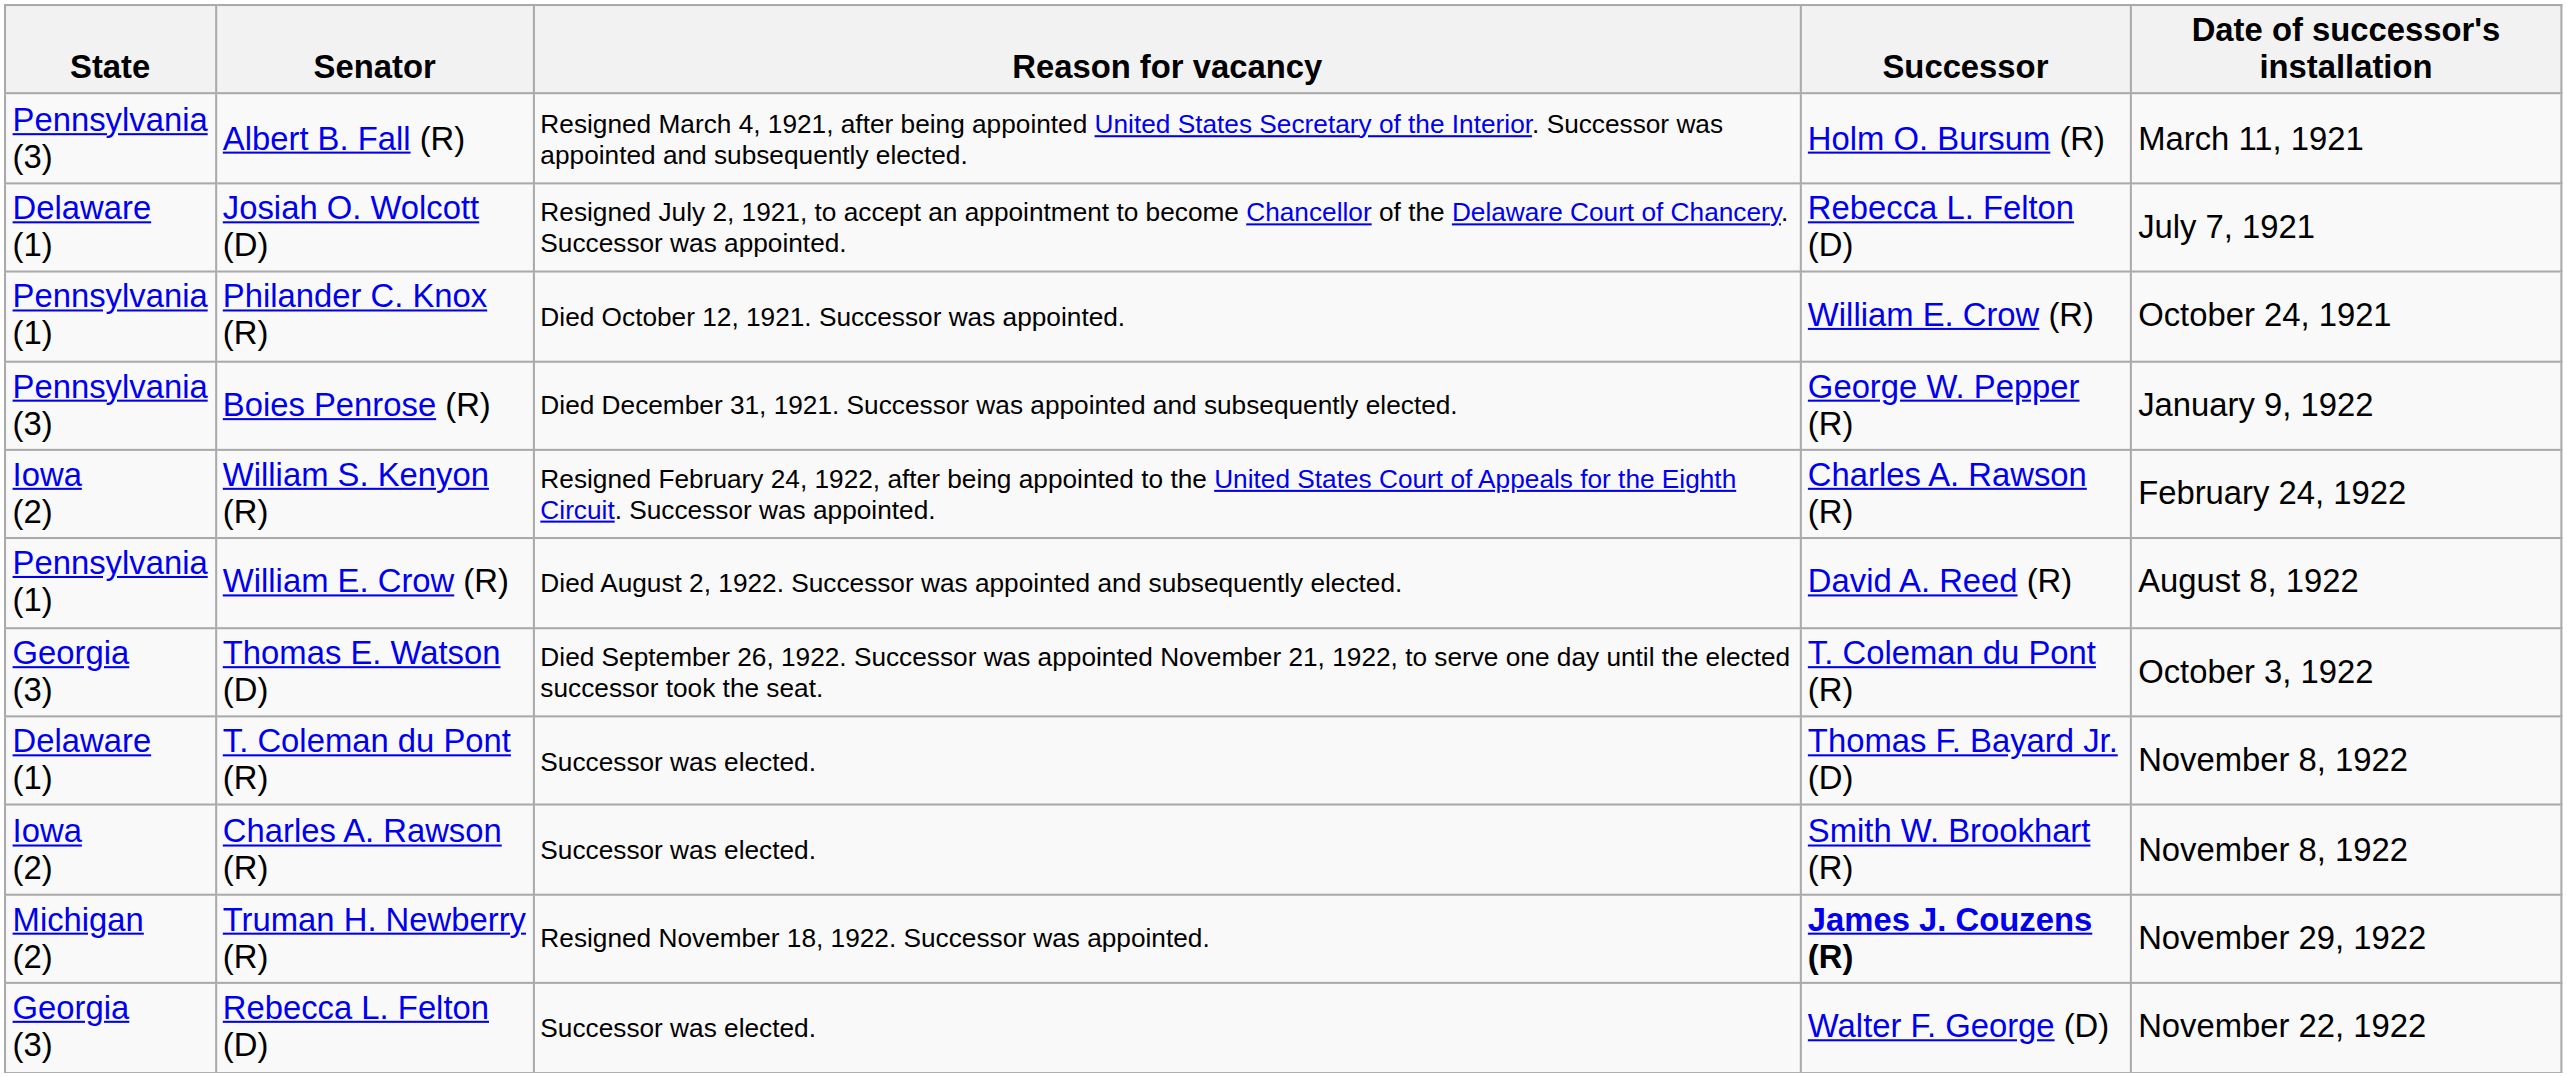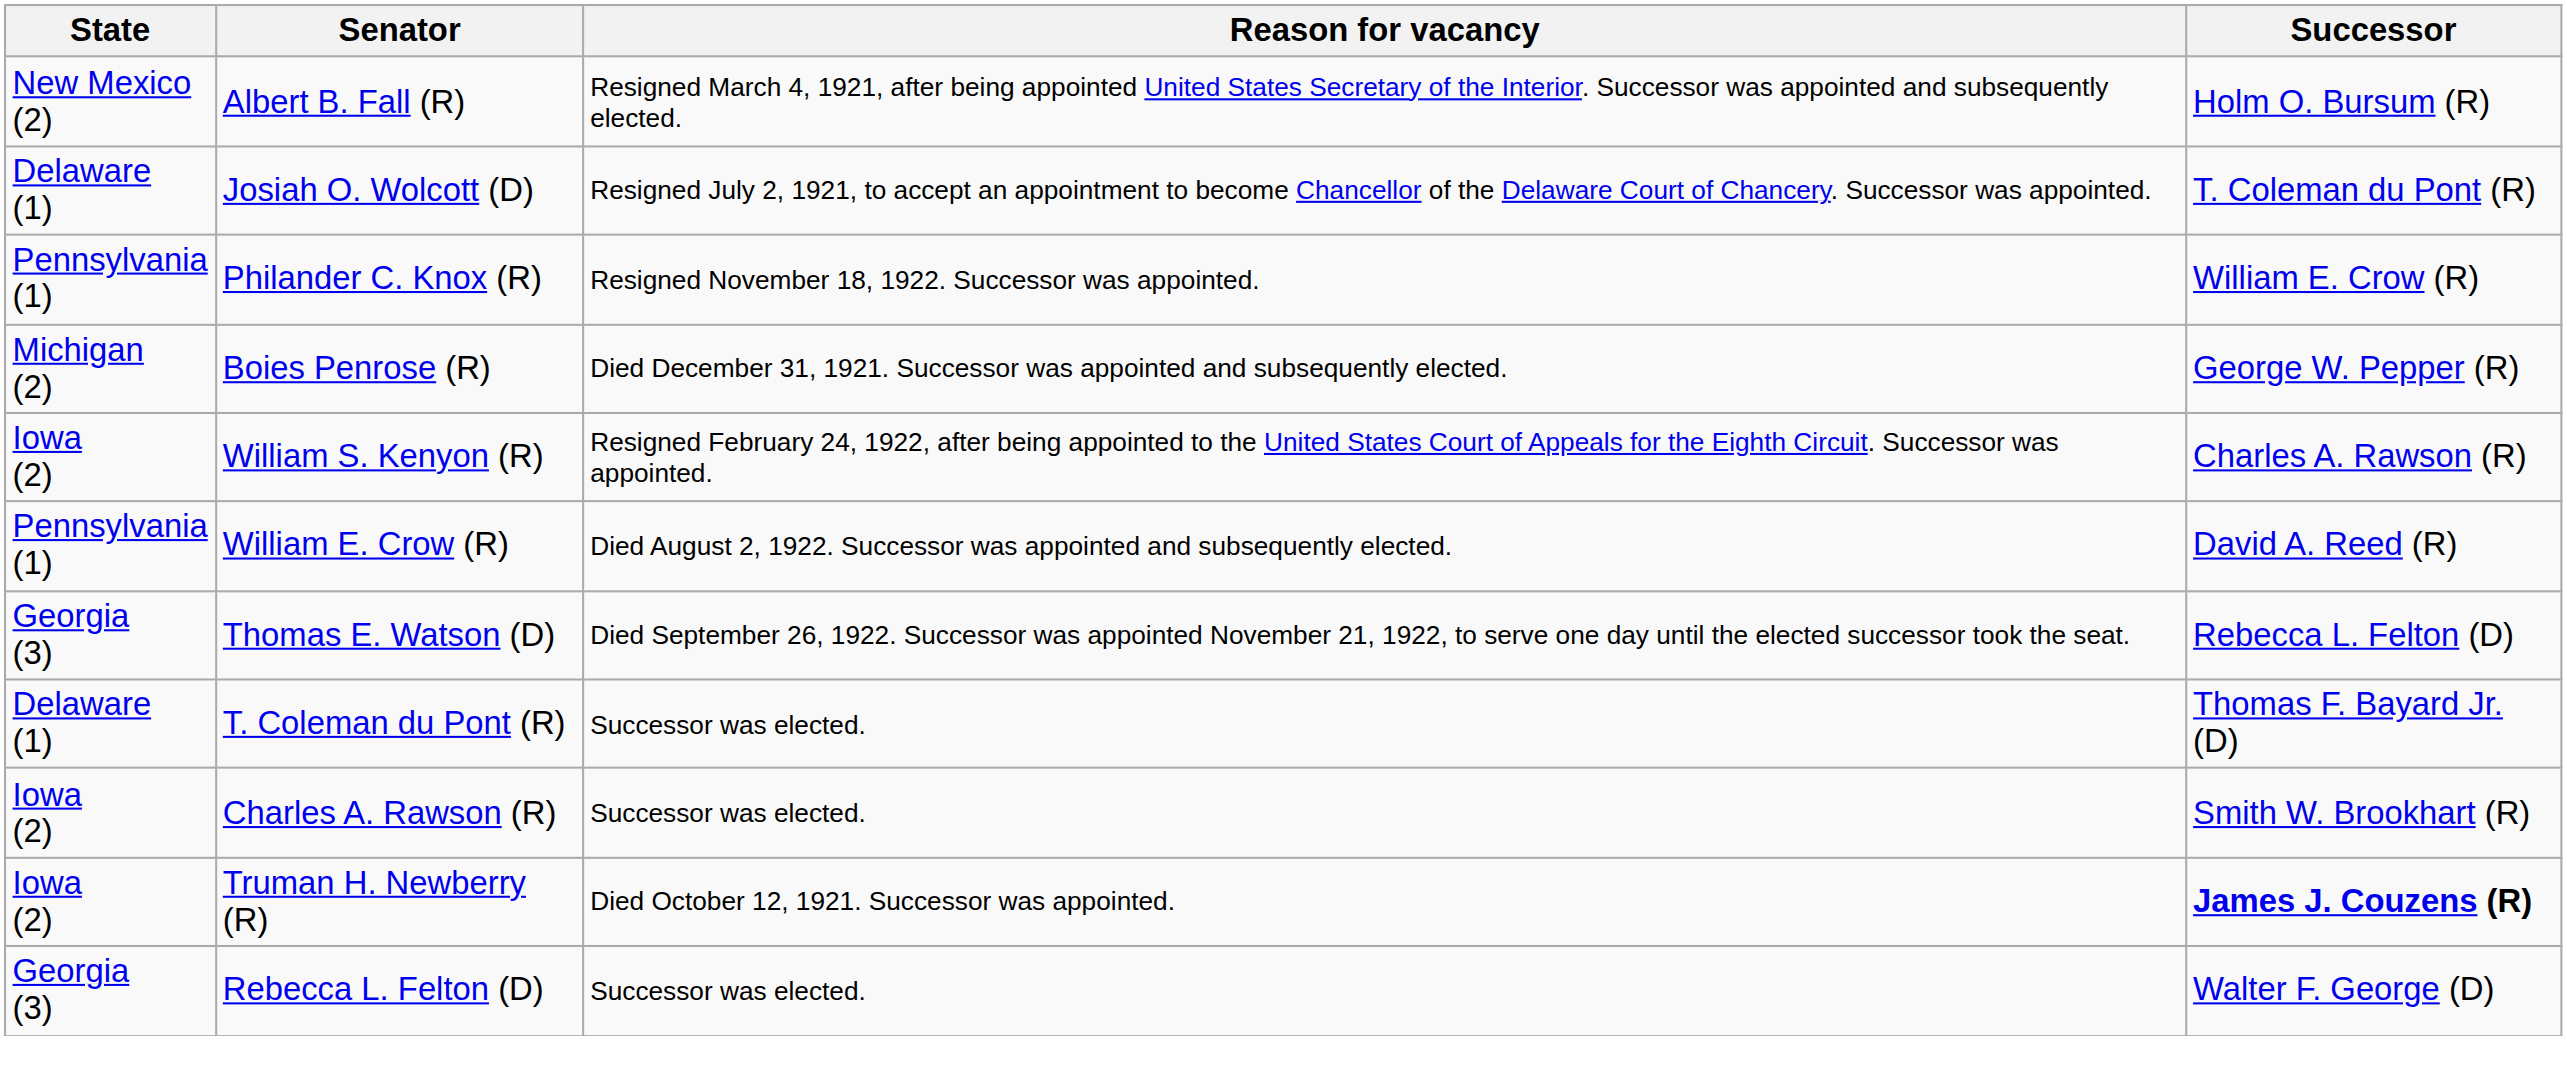- column: Date of successor's installation | March 11, 1921 | July 7, 1921 | October 24, 1921 | January 9, 1922 | February 24, 1922 | August 8, 1922 | October 3, 1922 | November 8, 1922 | November 8, 1922 | November 29, 1922 | November 22, 1922
Albert B. Fall (R) | State: Pennsylvania (3) -> New Mexico (2)
Josiah O. Wolcott (D) | Successor: Rebecca L. Felton (D) -> T. Coleman du Pont (R)
Philander C. Knox (R) | Reason for vacancy: Died October 12, 1921. Successor was appointed. -> Resigned November 18, 1922. Successor was appointed.
Boies Penrose (R) | State: Pennsylvania (3) -> Michigan (2)
Thomas E. Watson (D) | Successor: T. Coleman du Pont (R) -> Rebecca L. Felton (D)
Truman H. Newberry (R) | State: Michigan (2) -> Iowa (2)
Truman H. Newberry (R) | Reason for vacancy: Resigned November 18, 1922. Successor was appointed. -> Died October 12, 1921. Successor was appointed.
